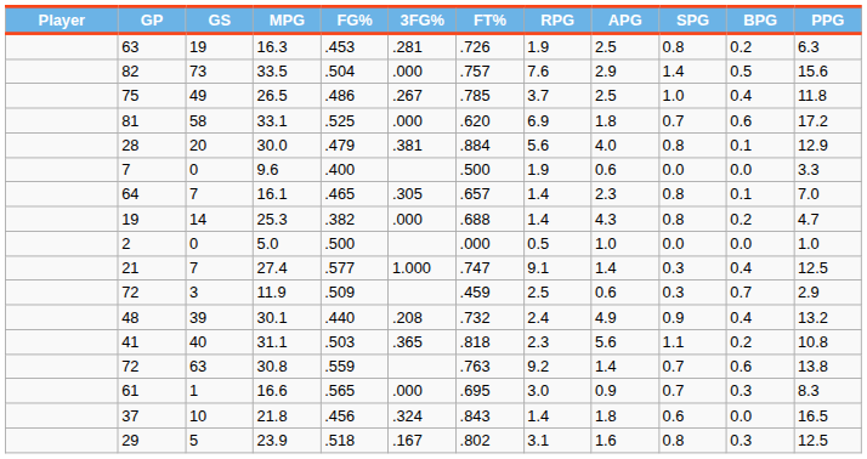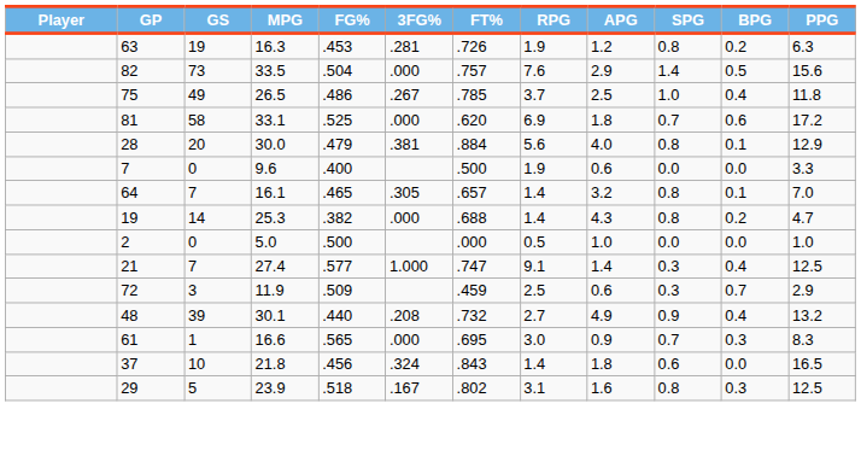16.3 | APG: 2.5 -> 1.2
16.1 | APG: 2.3 -> 3.2
30.1 | RPG: 2.4 -> 2.7
- row: 41 | 40 | 31.1 | .503 | .365 | .818 | 2.3 | 5.6 | 1.1 | 0.2 | 10.8
- row: 72 | 63 | 30.8 | .559 | .763 | 9.2 | 1.4 | 0.7 | 0.6 | 13.8
